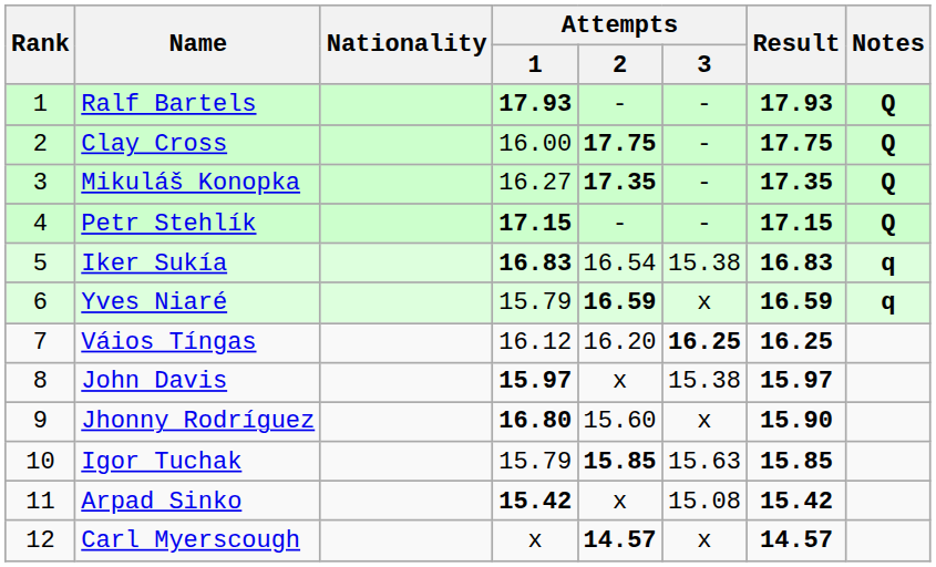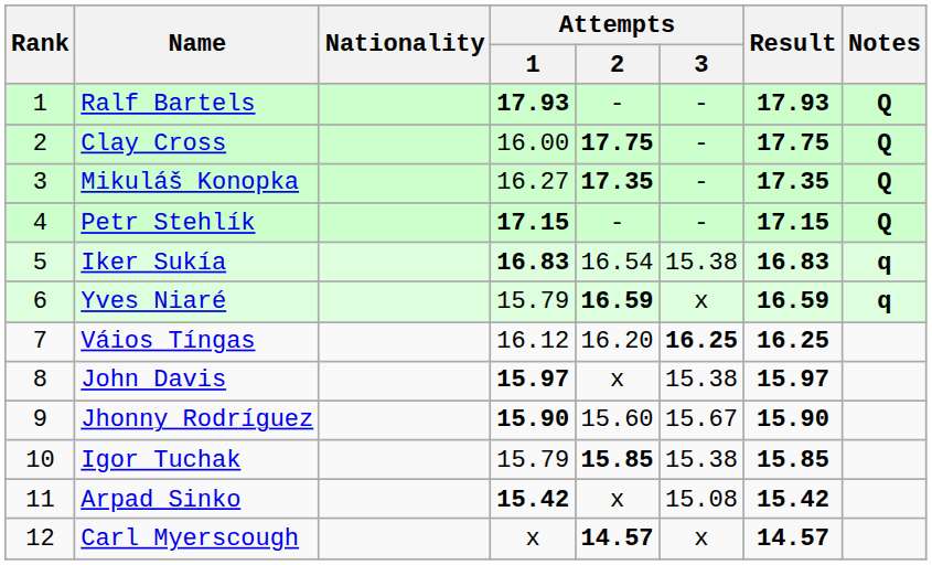Jhonny Rodríguez | Attempts / 1: 16.80 -> 15.90
Jhonny Rodríguez | Attempts / 3: x -> 15.67
Igor Tuchak | Attempts / 3: 15.63 -> 15.38
